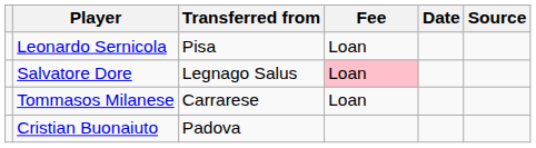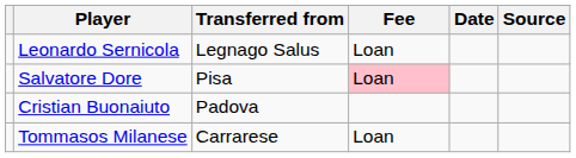Leonardo Sernicola | Transferred from: Pisa -> Legnago Salus
Salvatore Dore | Transferred from: Legnago Salus -> Pisa
rows swapped: Cristian Buonaiuto <-> Tommasos Milanese
